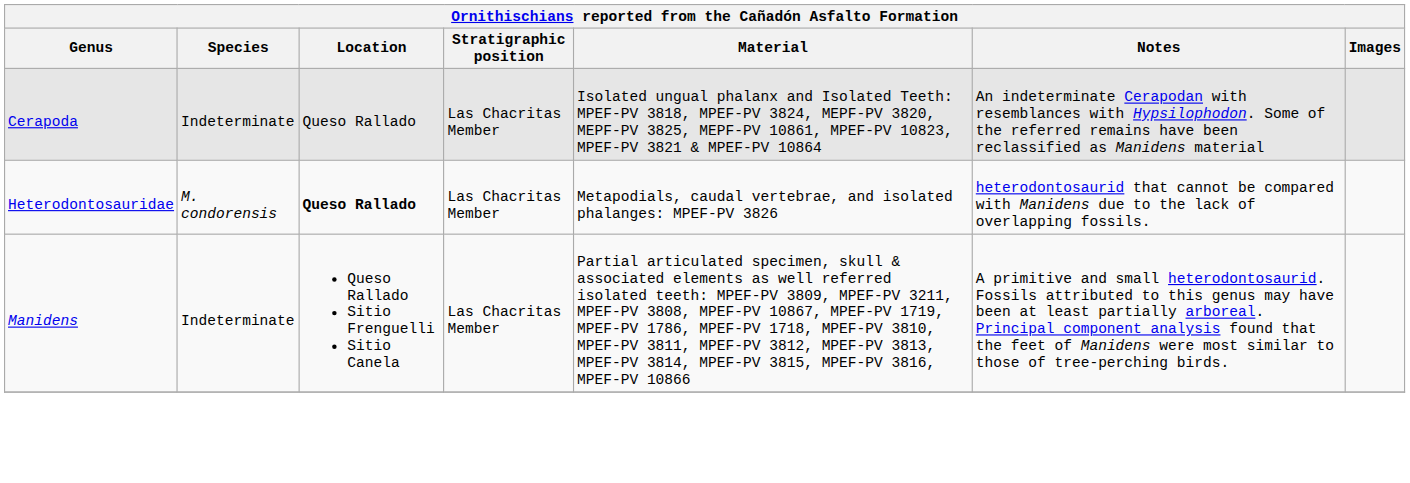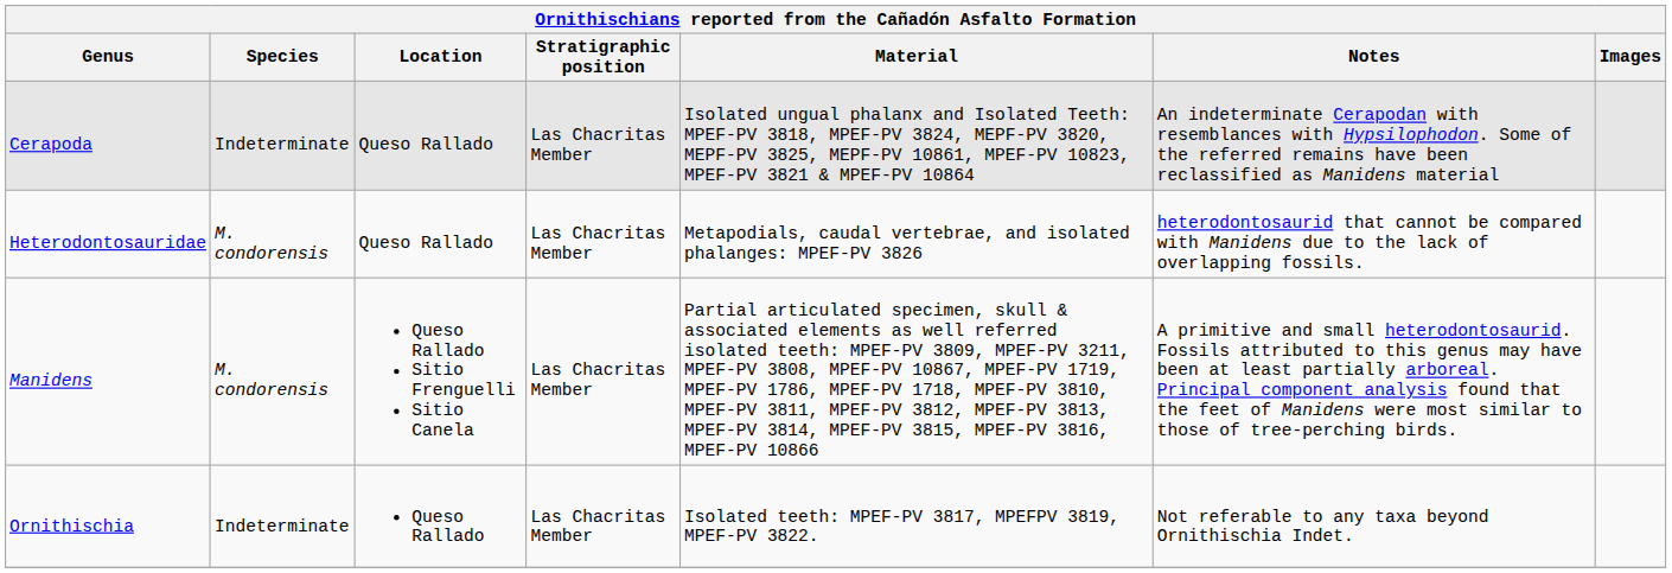Heterodontosauridae | Location: bold -> normal
Manidens | Species: Indeterminate -> M. condorensis
+ row: Ornithischia | Indeterminate | Queso Rallado | Las Chacritas Member | Isolated teeth: MPEF-PV 3817, MPEFPV 3819, MPEF-PV 3822. | Not referable to any taxa beyond Ornithischia Indet.
